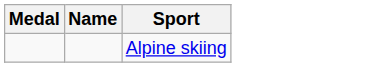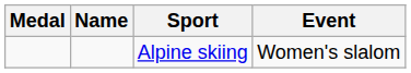+ column: Event | Women's slalom
